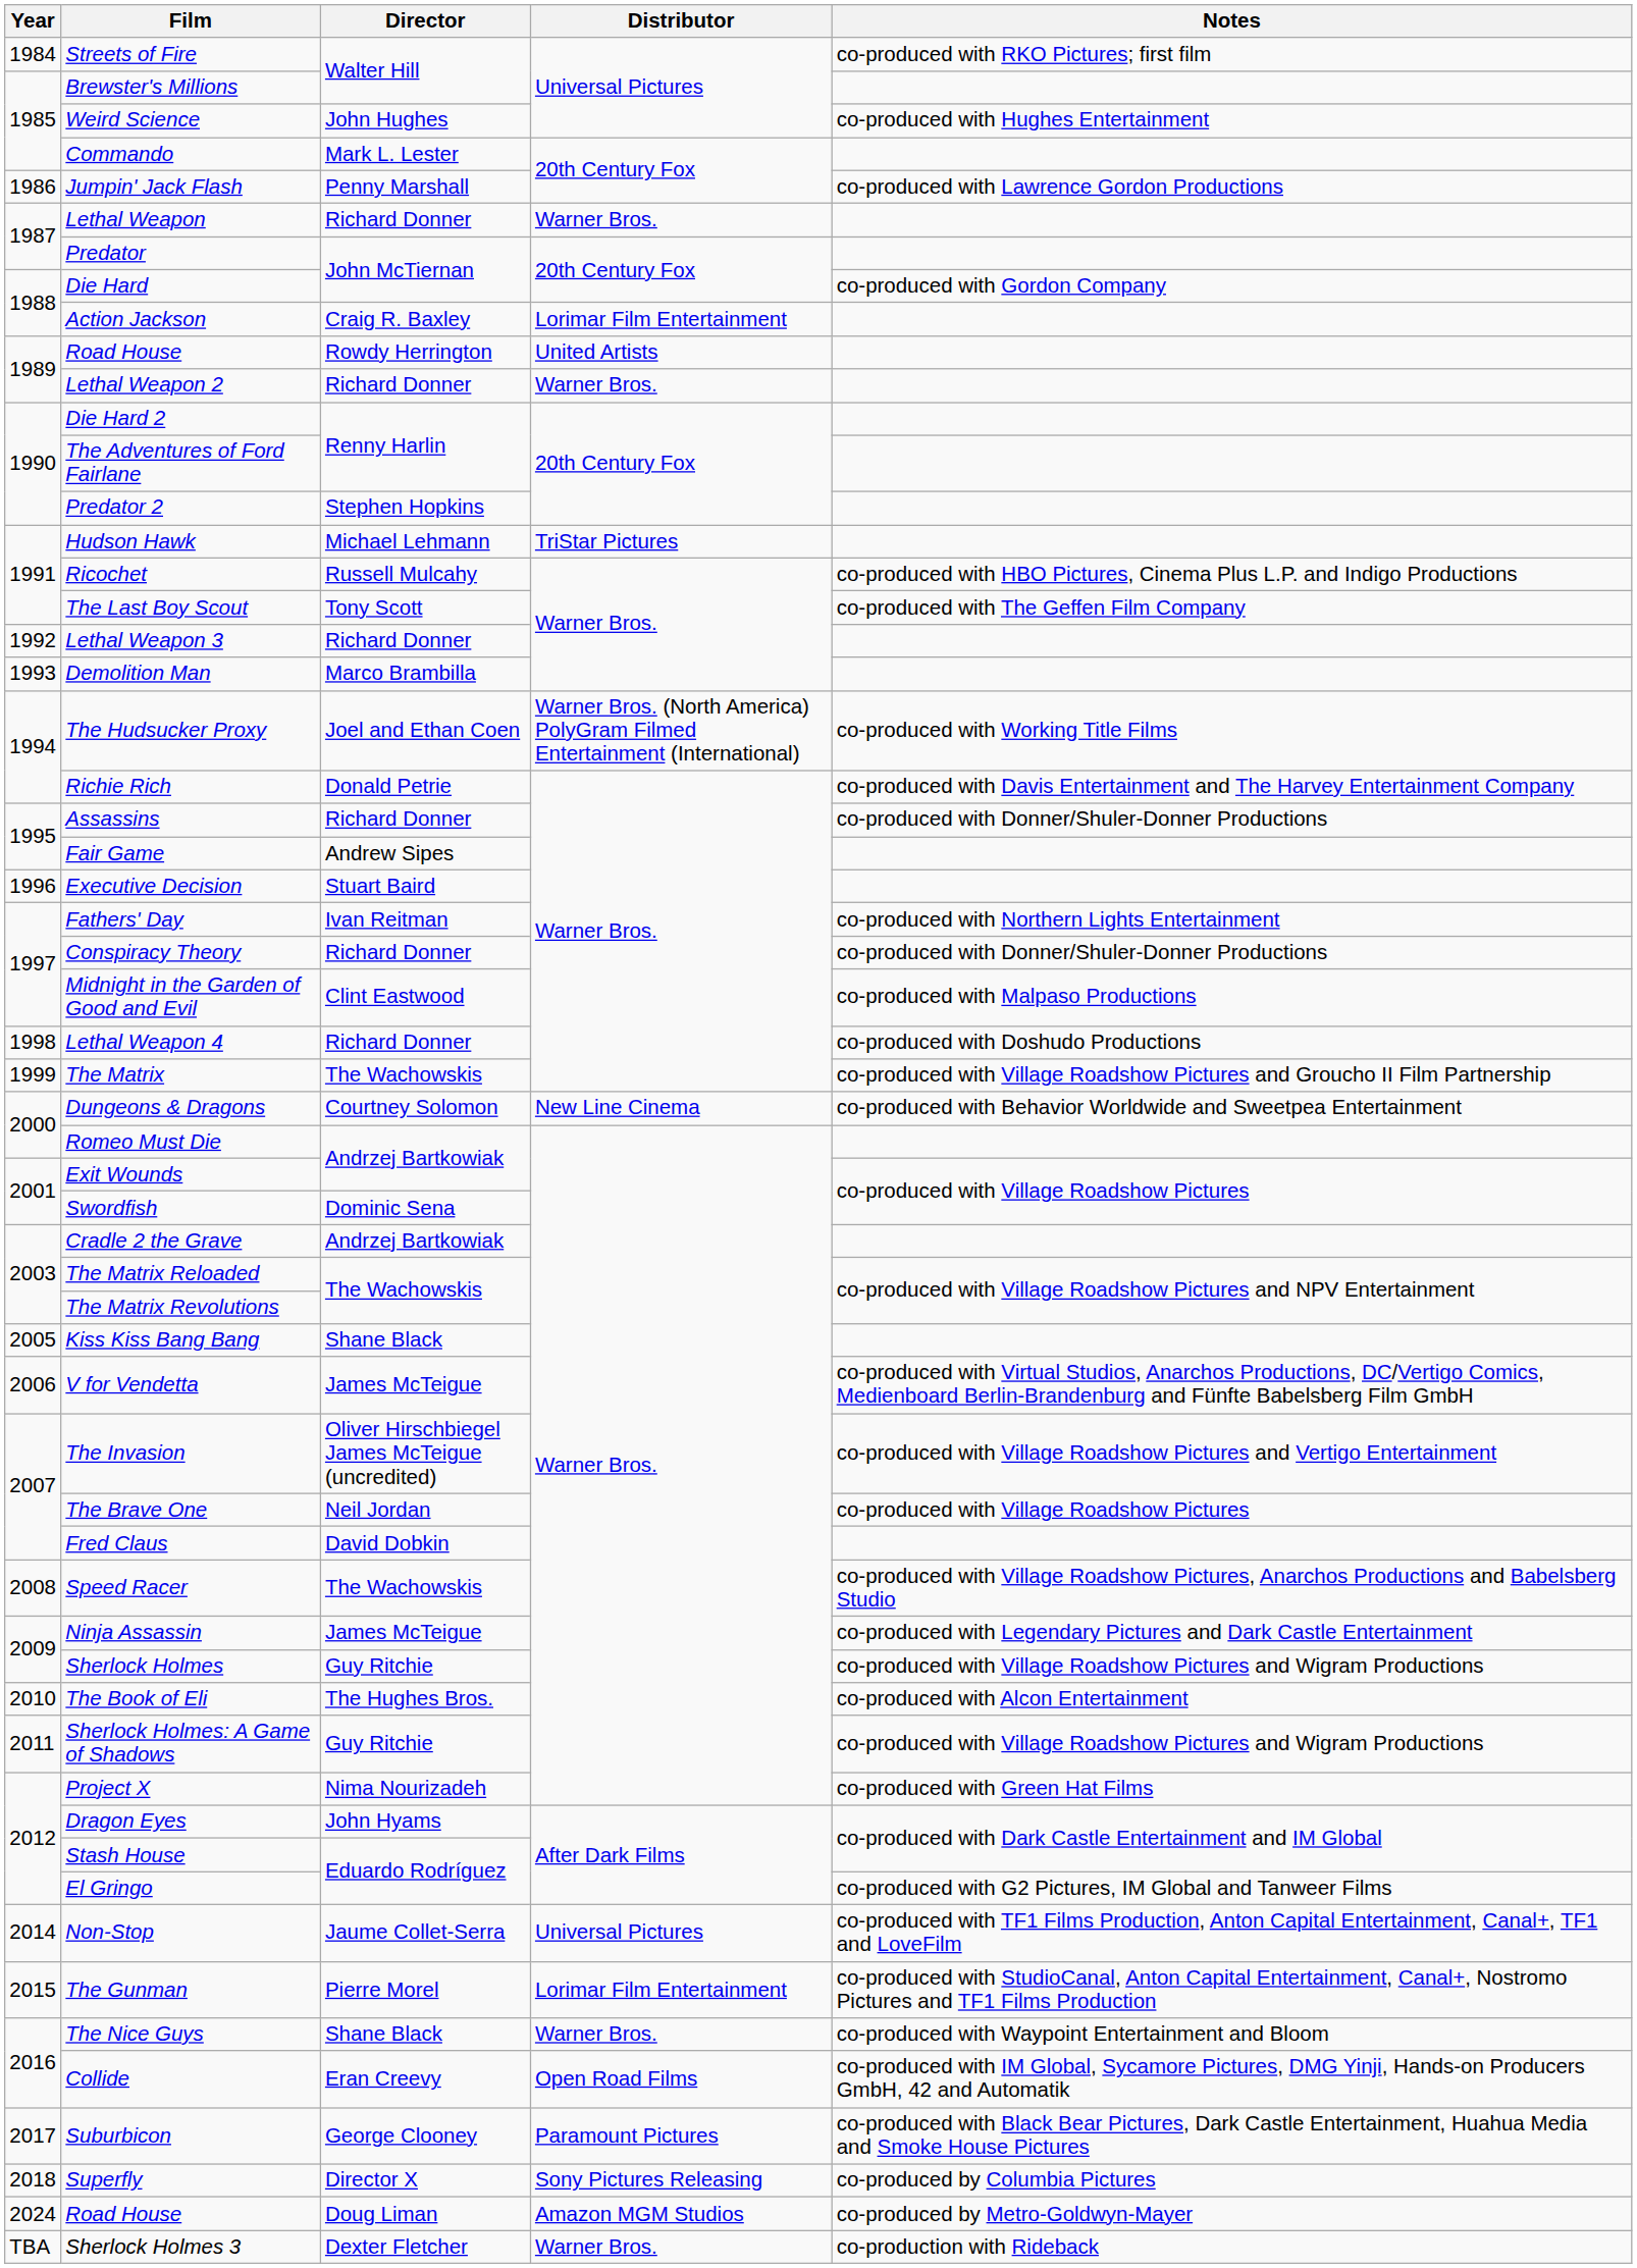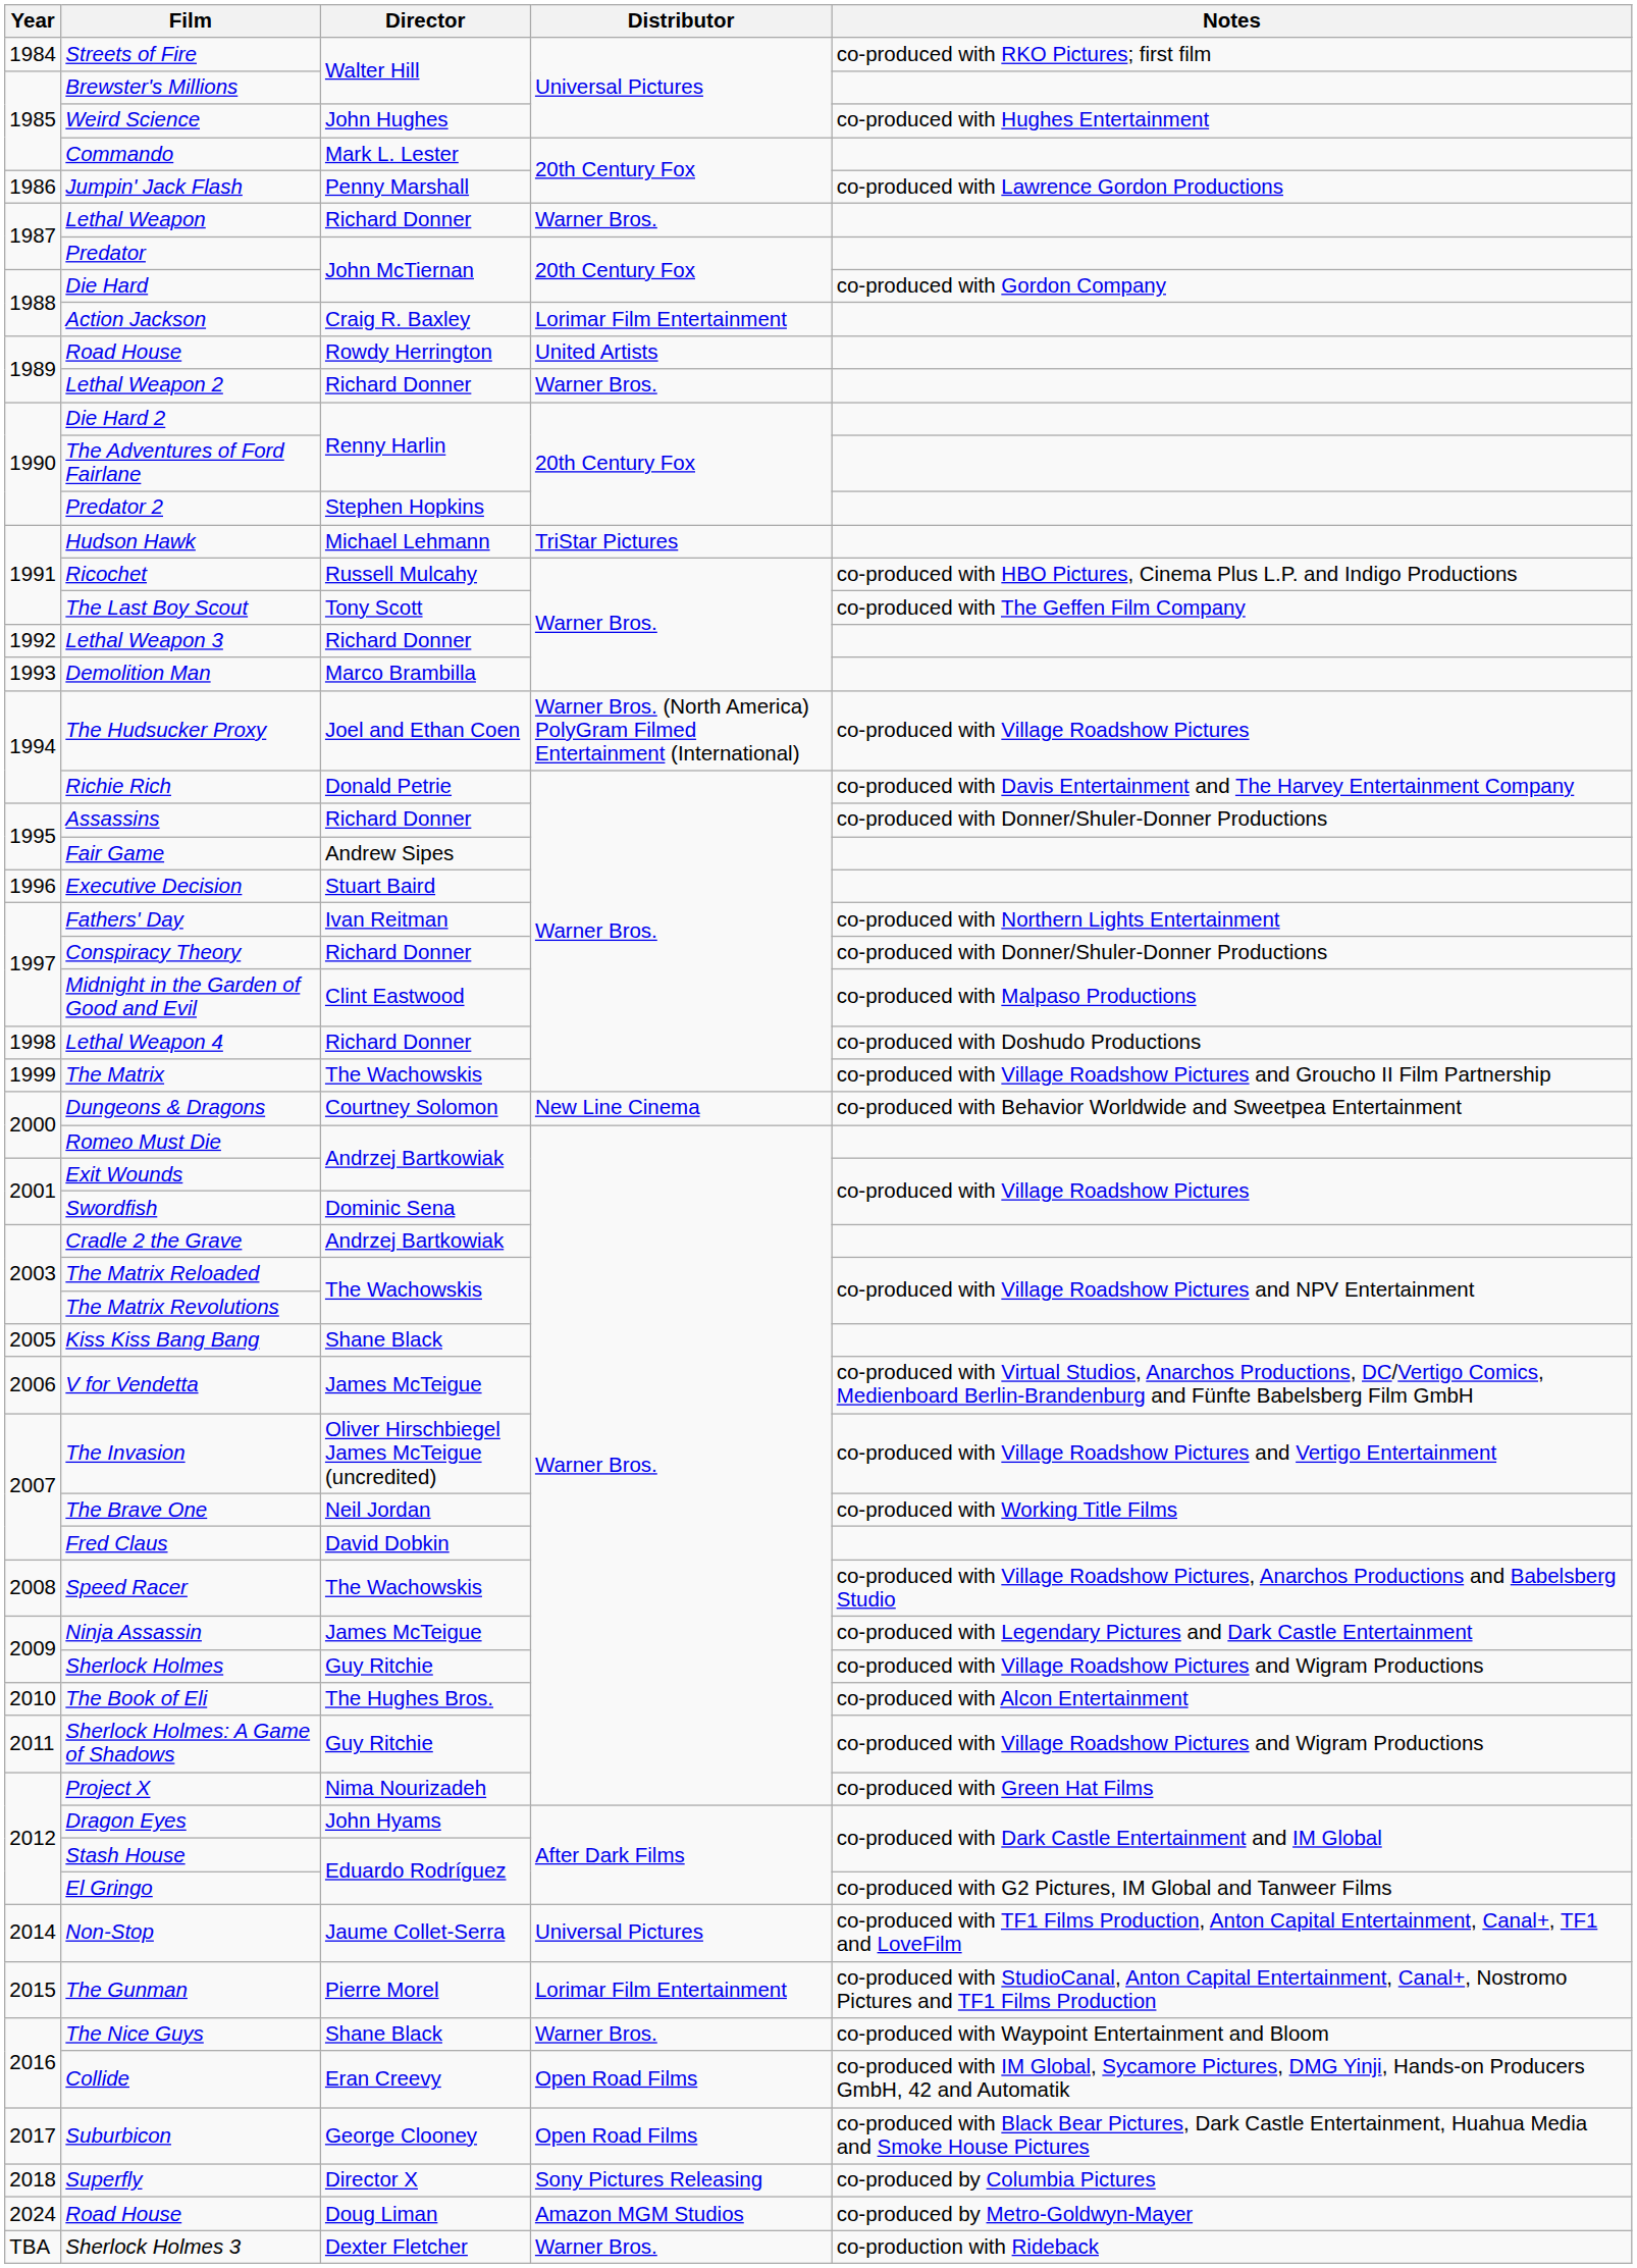The Hudsucker Proxy | Notes: co-produced with Working Title Films -> co-produced with Village Roadshow Pictures
The Brave One | Notes: co-produced with Village Roadshow Pictures -> co-produced with Working Title Films
Suburbicon | Distributor: Paramount Pictures -> Open Road Films
